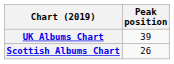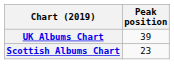Scottish Albums Chart | Peak position: 26 -> 23
